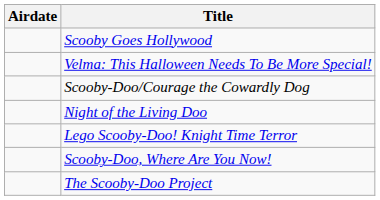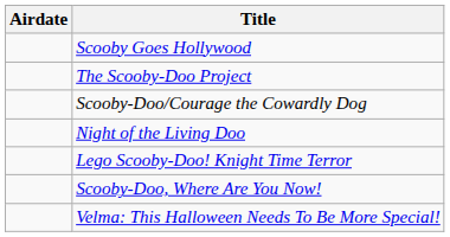rows swapped: The Scooby-Doo Project <-> Velma: This Halloween Needs To Be More Special!
